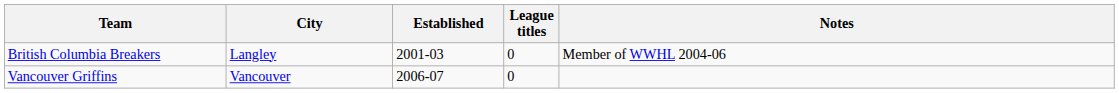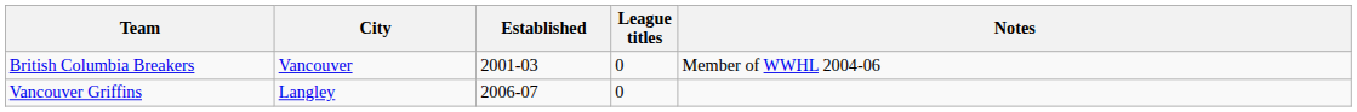British Columbia Breakers | City: Langley -> Vancouver
Vancouver Griffins | City: Vancouver -> Langley
